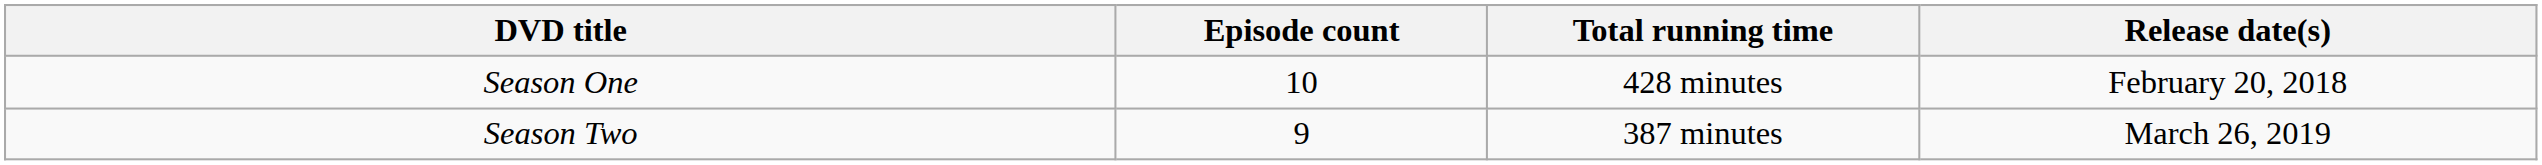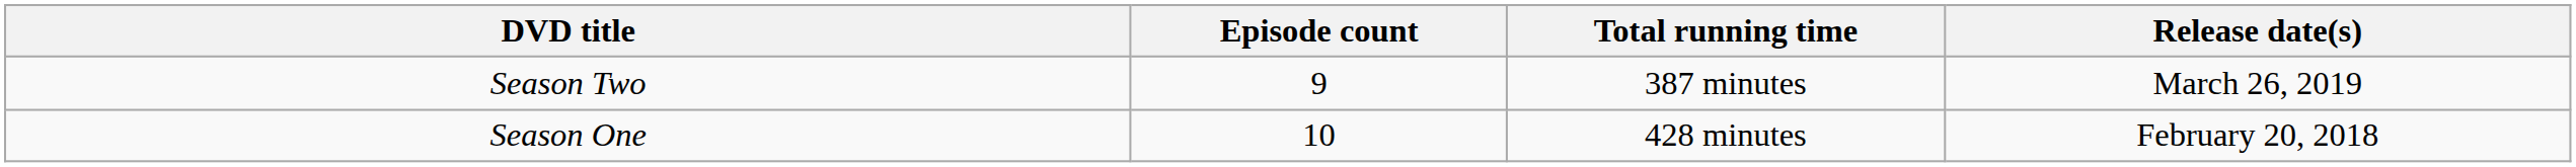rows swapped: Season One <-> Season Two
